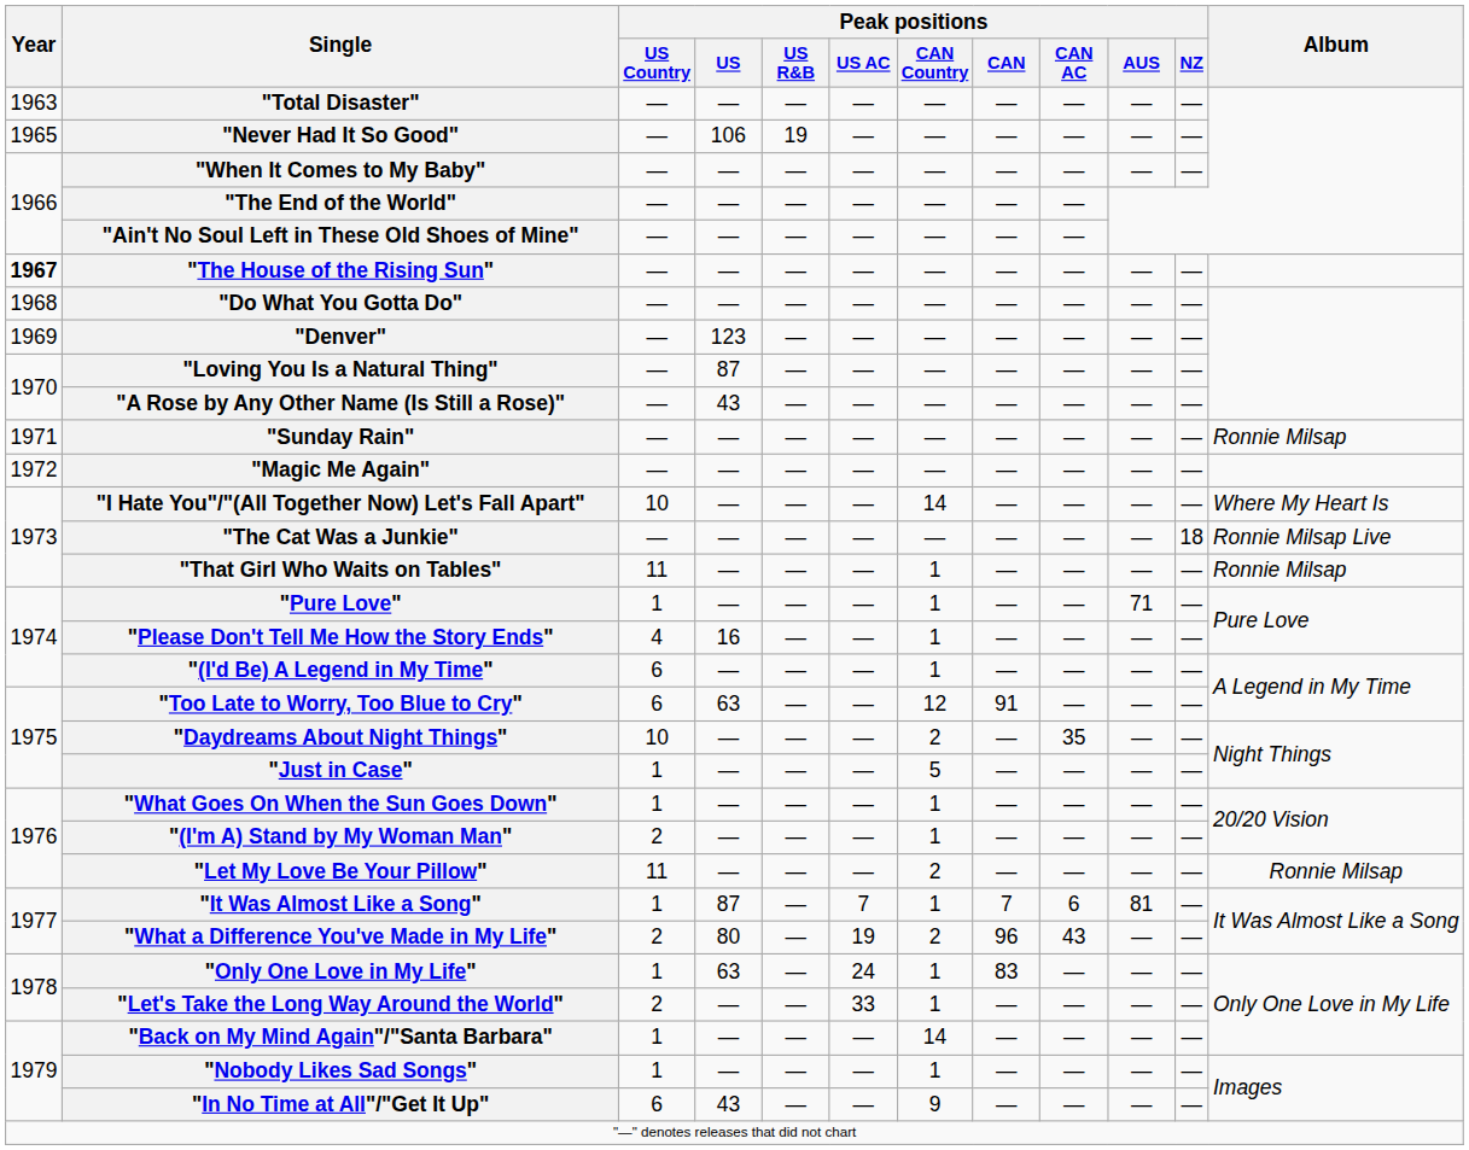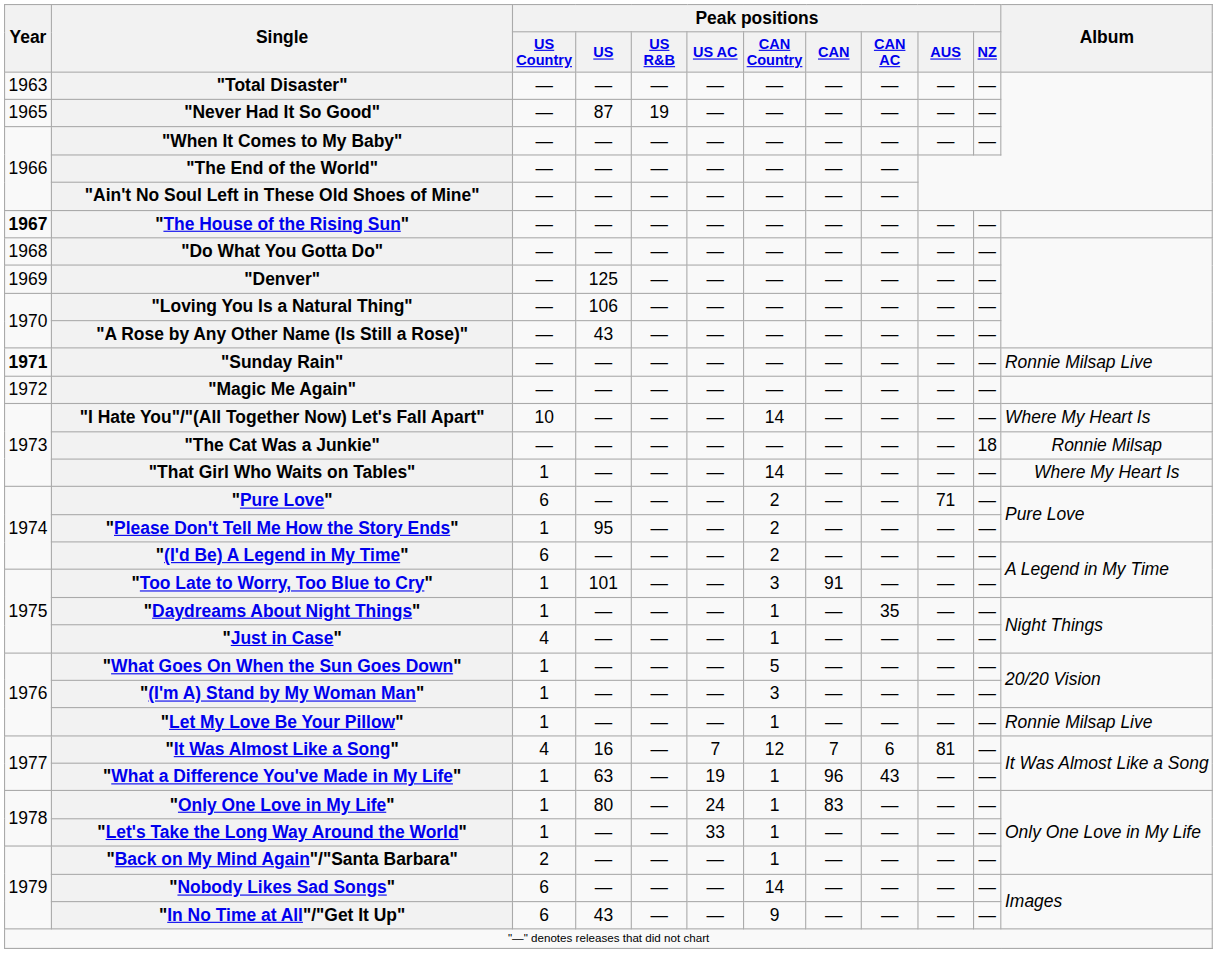"Never Had It So Good" | Peak positions / US: 106 -> 87
"Denver" | Peak positions / US: 123 -> 125
"Loving You Is a Natural Thing" | Peak positions / US: 87 -> 106
"Sunday Rain" | Year: normal -> bold
"Sunday Rain" | Album: Ronnie Milsap -> Ronnie Milsap Live
"The Cat Was a Junkie" | Album: Ronnie Milsap Live -> Ronnie Milsap
"That Girl Who Waits on Tables" | Peak positions / US Country: 11 -> 1
"That Girl Who Waits on Tables" | Peak positions / CAN Country: 1 -> 14
"That Girl Who Waits on Tables" | Album: Ronnie Milsap -> Where My Heart Is
"Pure Love" | Peak positions / US Country: 1 -> 6
"Pure Love" | Peak positions / CAN Country: 1 -> 2
"Please Don't Tell Me How the Story Ends" | Peak positions / US Country: 4 -> 1
"Please Don't Tell Me How the Story Ends" | Peak positions / US: 16 -> 95
"Please Don't Tell Me How the Story Ends" | Peak positions / CAN Country: 1 -> 2
"(I'd Be) A Legend in My Time" | Peak positions / CAN Country: 1 -> 2
"Too Late to Worry, Too Blue to Cry" | Peak positions / US Country: 6 -> 1
"Too Late to Worry, Too Blue to Cry" | Peak positions / US: 63 -> 101
"Too Late to Worry, Too Blue to Cry" | Peak positions / CAN Country: 12 -> 3
"Daydreams About Night Things" | Peak positions / US Country: 10 -> 1
"Daydreams About Night Things" | Peak positions / CAN Country: 2 -> 1
"Just in Case" | Peak positions / US Country: 1 -> 4
"Just in Case" | Peak positions / CAN Country: 5 -> 1
"What Goes On When the Sun Goes Down" | Peak positions / CAN Country: 1 -> 5
"(I'm A) Stand by My Woman Man" | Peak positions / US Country: 2 -> 1
"(I'm A) Stand by My Woman Man" | Peak positions / CAN Country: 1 -> 3
"Let My Love Be Your Pillow" | Peak positions / US Country: 11 -> 1
"Let My Love Be Your Pillow" | Peak positions / CAN Country: 2 -> 1
"Let My Love Be Your Pillow" | Album: Ronnie Milsap -> Ronnie Milsap Live
"It Was Almost Like a Song" | Peak positions / US Country: 1 -> 4
"It Was Almost Like a Song" | Peak positions / US: 87 -> 16
"It Was Almost Like a Song" | Peak positions / CAN Country: 1 -> 12
"What a Difference You've Made in My Life" | Peak positions / US Country: 2 -> 1
"What a Difference You've Made in My Life" | Peak positions / US: 80 -> 63
"What a Difference You've Made in My Life" | Peak positions / CAN Country: 2 -> 1
"Only One Love in My Life" | Peak positions / US: 63 -> 80
"Let's Take the Long Way Around the World" | Peak positions / US Country: 2 -> 1
"Back on My Mind Again"/"Santa Barbara" | Peak positions / US Country: 1 -> 2
"Back on My Mind Again"/"Santa Barbara" | Peak positions / CAN Country: 14 -> 1
"Nobody Likes Sad Songs" | Peak positions / US Country: 1 -> 6
"Nobody Likes Sad Songs" | Peak positions / CAN Country: 1 -> 14
